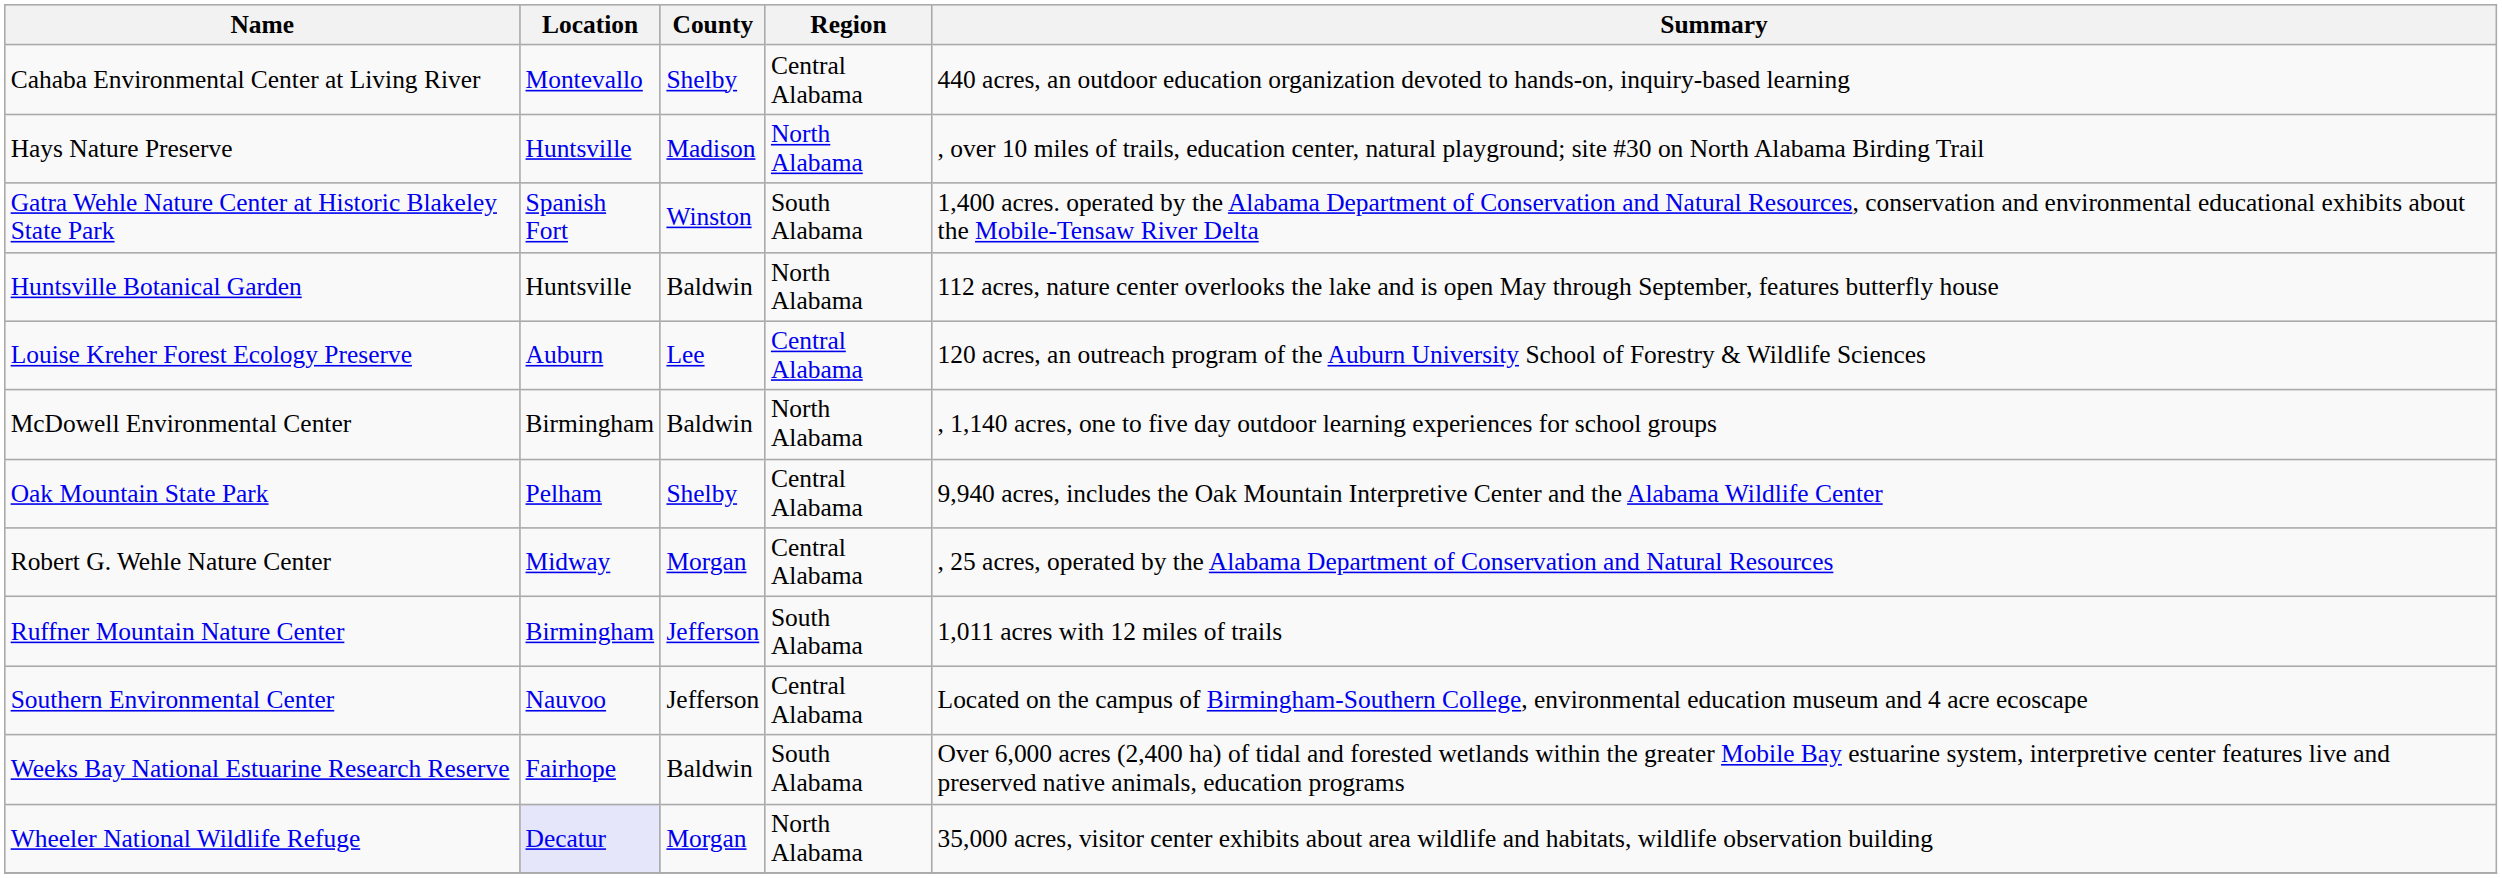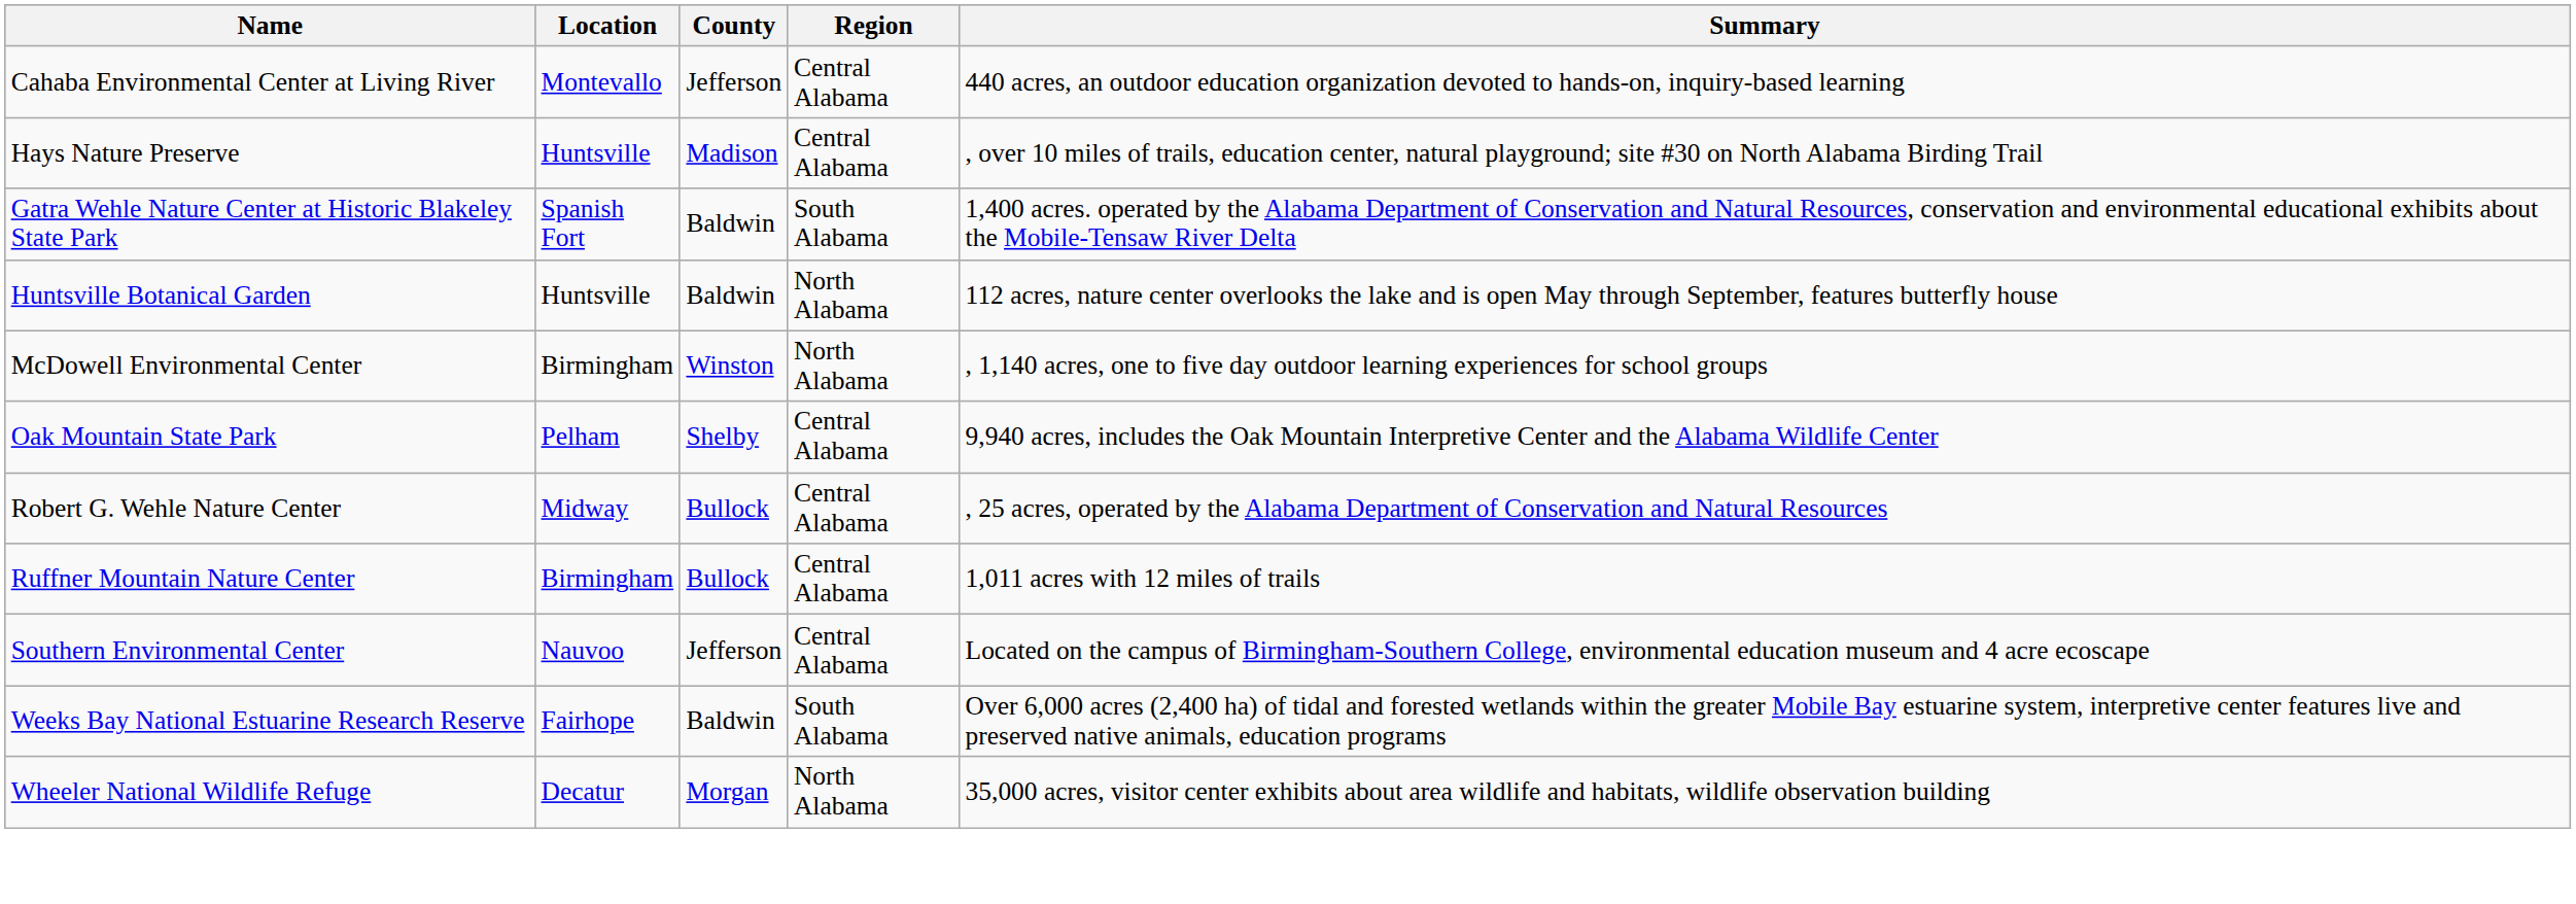Cahaba Environmental Center at Living River | County: Shelby -> Jefferson
Hays Nature Preserve | Region: North Alabama -> Central Alabama
Gatra Wehle Nature Center at Historic Blakeley State Park | County: Winston -> Baldwin
- row: Louise Kreher Forest Ecology Preserve | Auburn | Lee | Central Alabama | 120 acres, an outreach program of the Auburn University School of Forestry & Wildlife Sciences
McDowell Environmental Center | County: Baldwin -> Winston
Robert G. Wehle Nature Center | County: Morgan -> Bullock
Ruffner Mountain Nature Center | County: Jefferson -> Bullock
Ruffner Mountain Nature Center | Region: South Alabama -> Central Alabama
Wheeler National Wildlife Refuge | Location: lavender background -> no background
